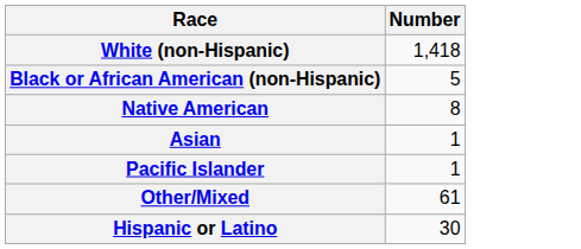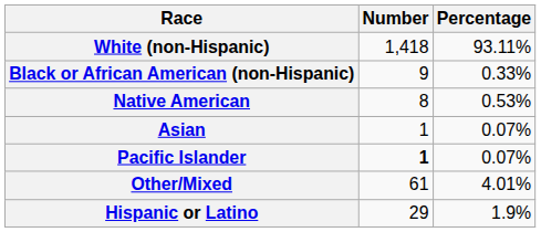+ column: Percentage | 93.11% | 0.33% | 0.53% | 0.07% | 0.07% | 4.01% | 1.9%
Black or African American (non-Hispanic) | Number: 5 -> 9
Pacific Islander | Number: normal -> bold
Hispanic or Latino | Number: 30 -> 29
